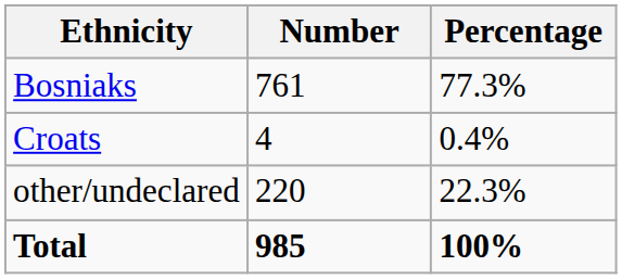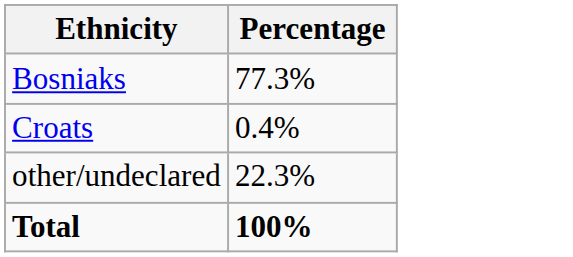- column: Number | 761 | 4 | 220 | 985
